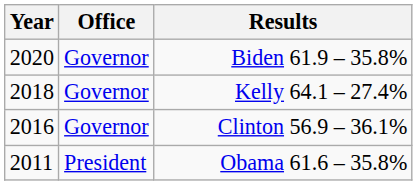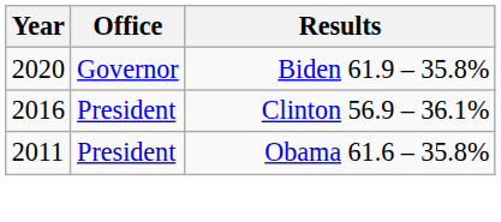- row: 2018 | Governor | Kelly 64.1 – 27.4%
Clinton 56.9 – 36.1% | Office: Governor -> President
